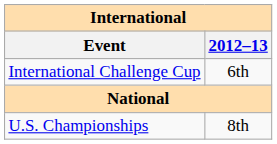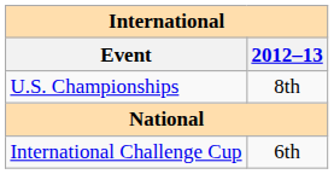rows swapped: International Challenge Cup <-> U.S. Championships
